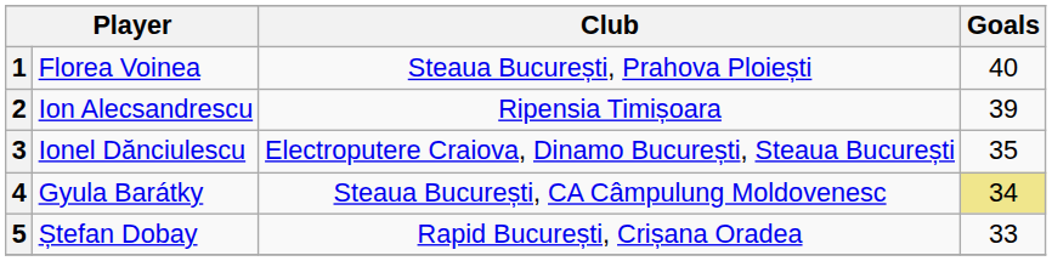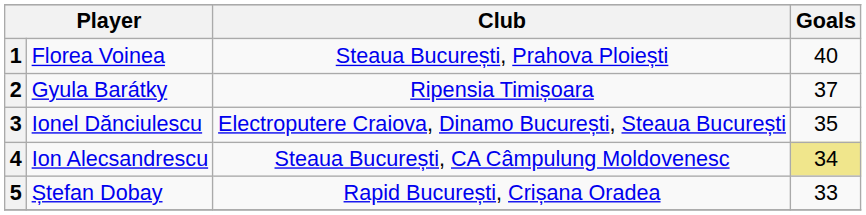2 | column 2: Ion Alecsandrescu -> Gyula Barátky
2 | Goals: 39 -> 37
4 | column 2: Gyula Barátky -> Ion Alecsandrescu
